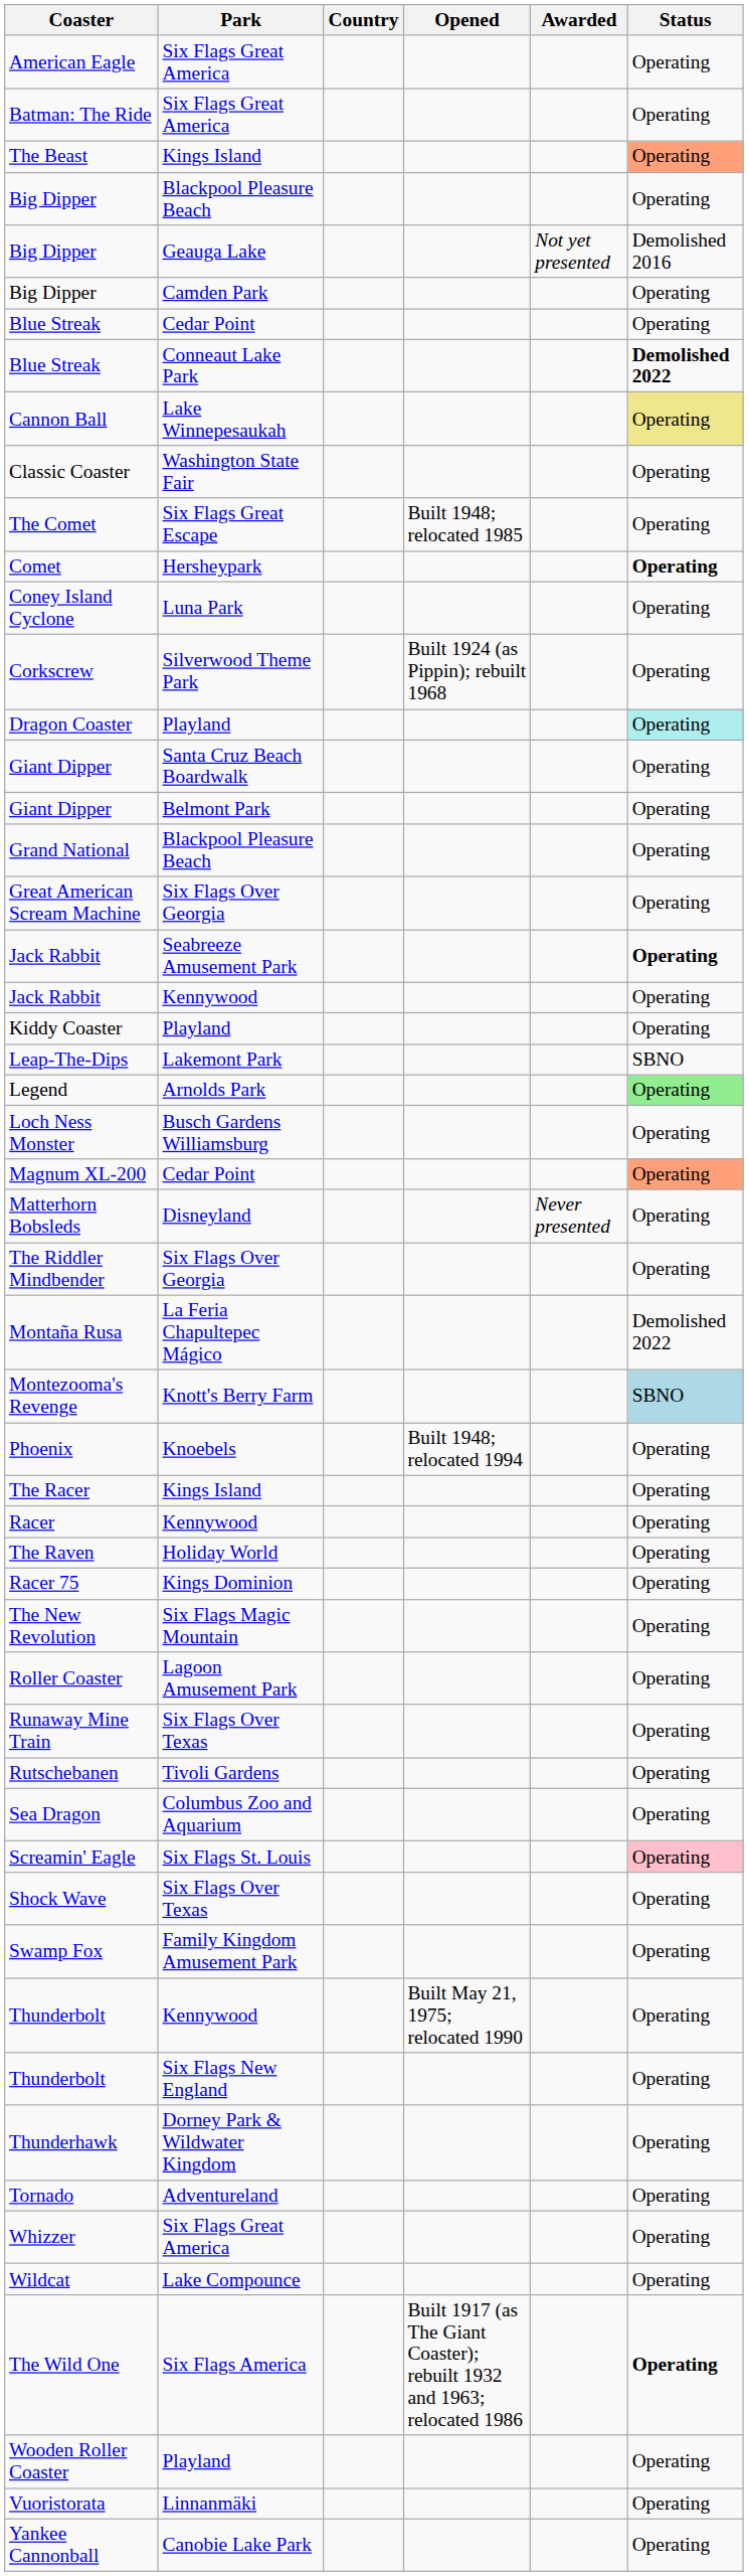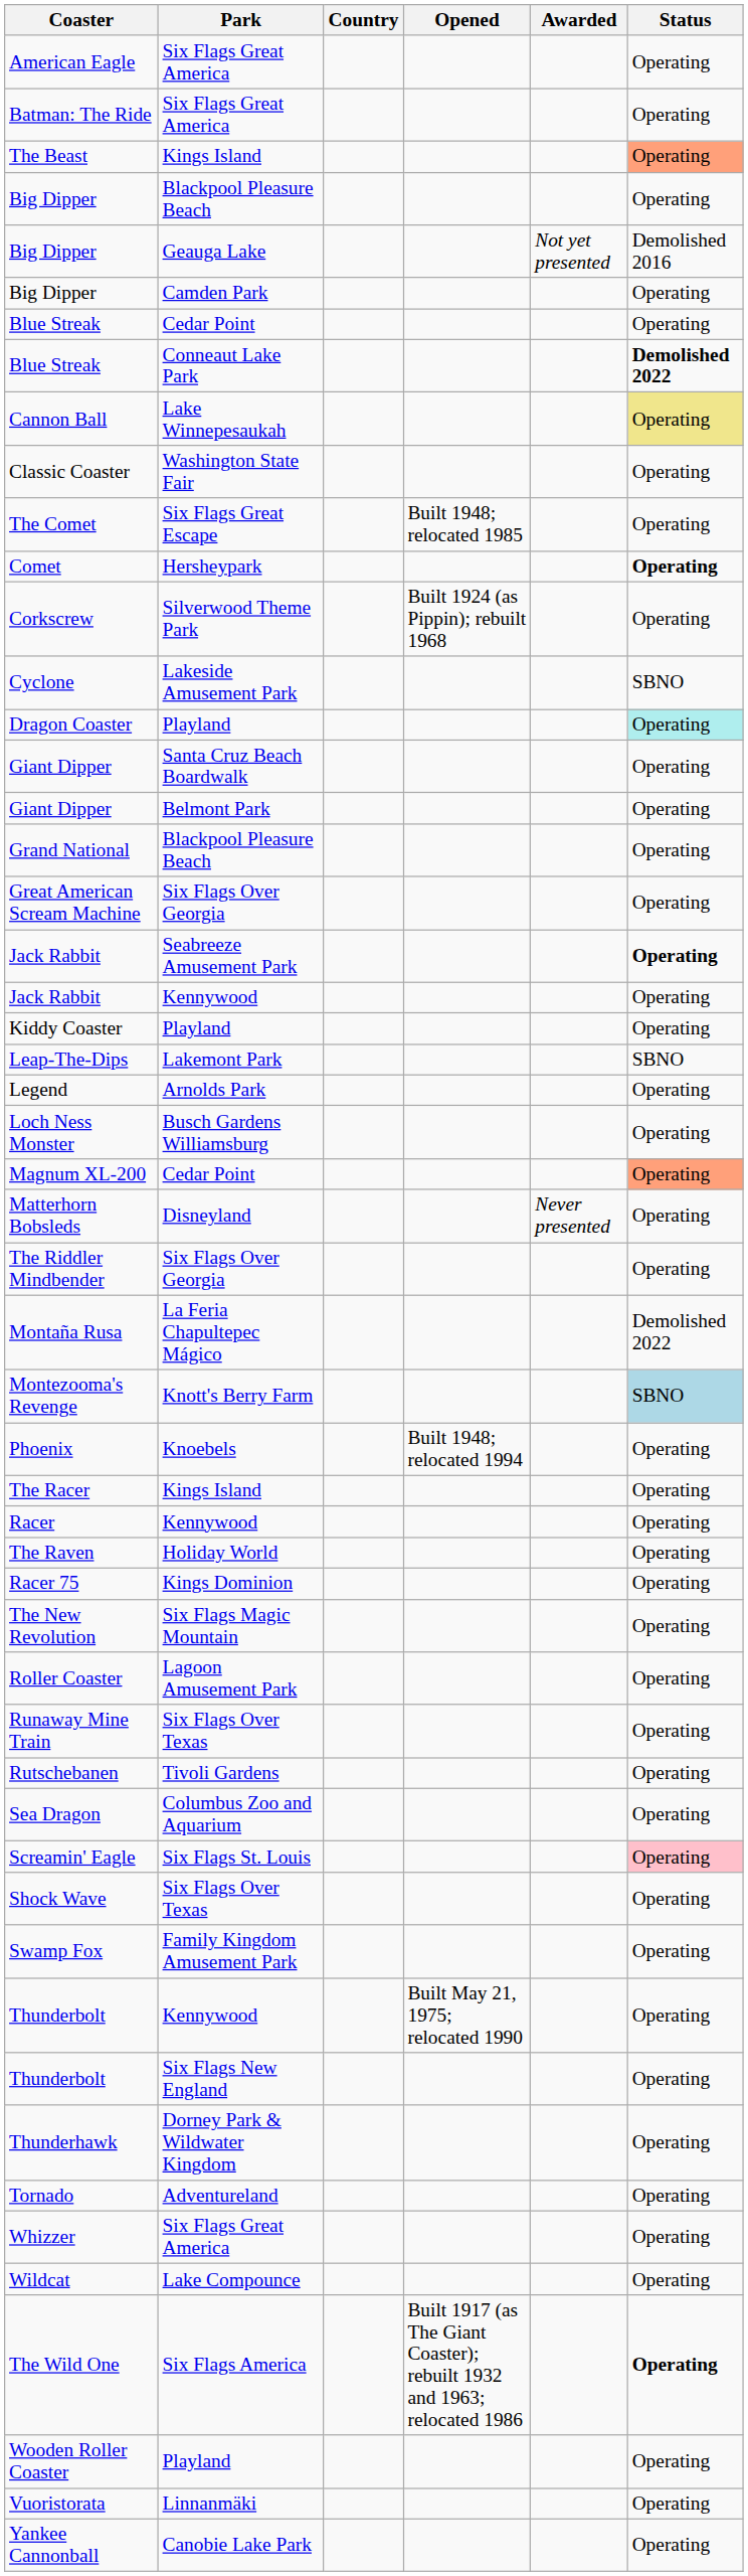- row: Coney Island Cyclone | Luna Park | Operating
+ row: Cyclone | Lakeside Amusement Park | SBNO
Legend | Status: lightgreen background -> no background
